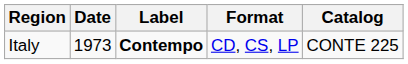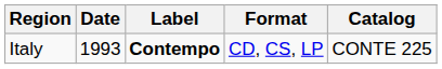Italy | Date: 1973 -> 1993
